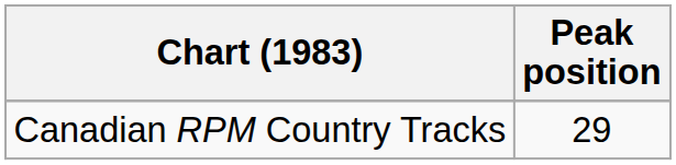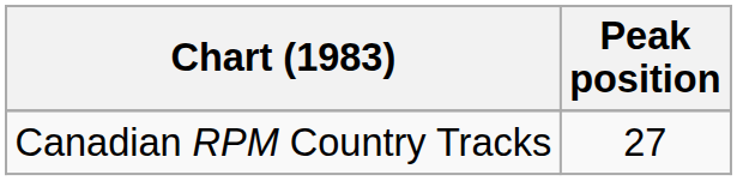Canadian RPM Country Tracks | Peak position: 29 -> 27
